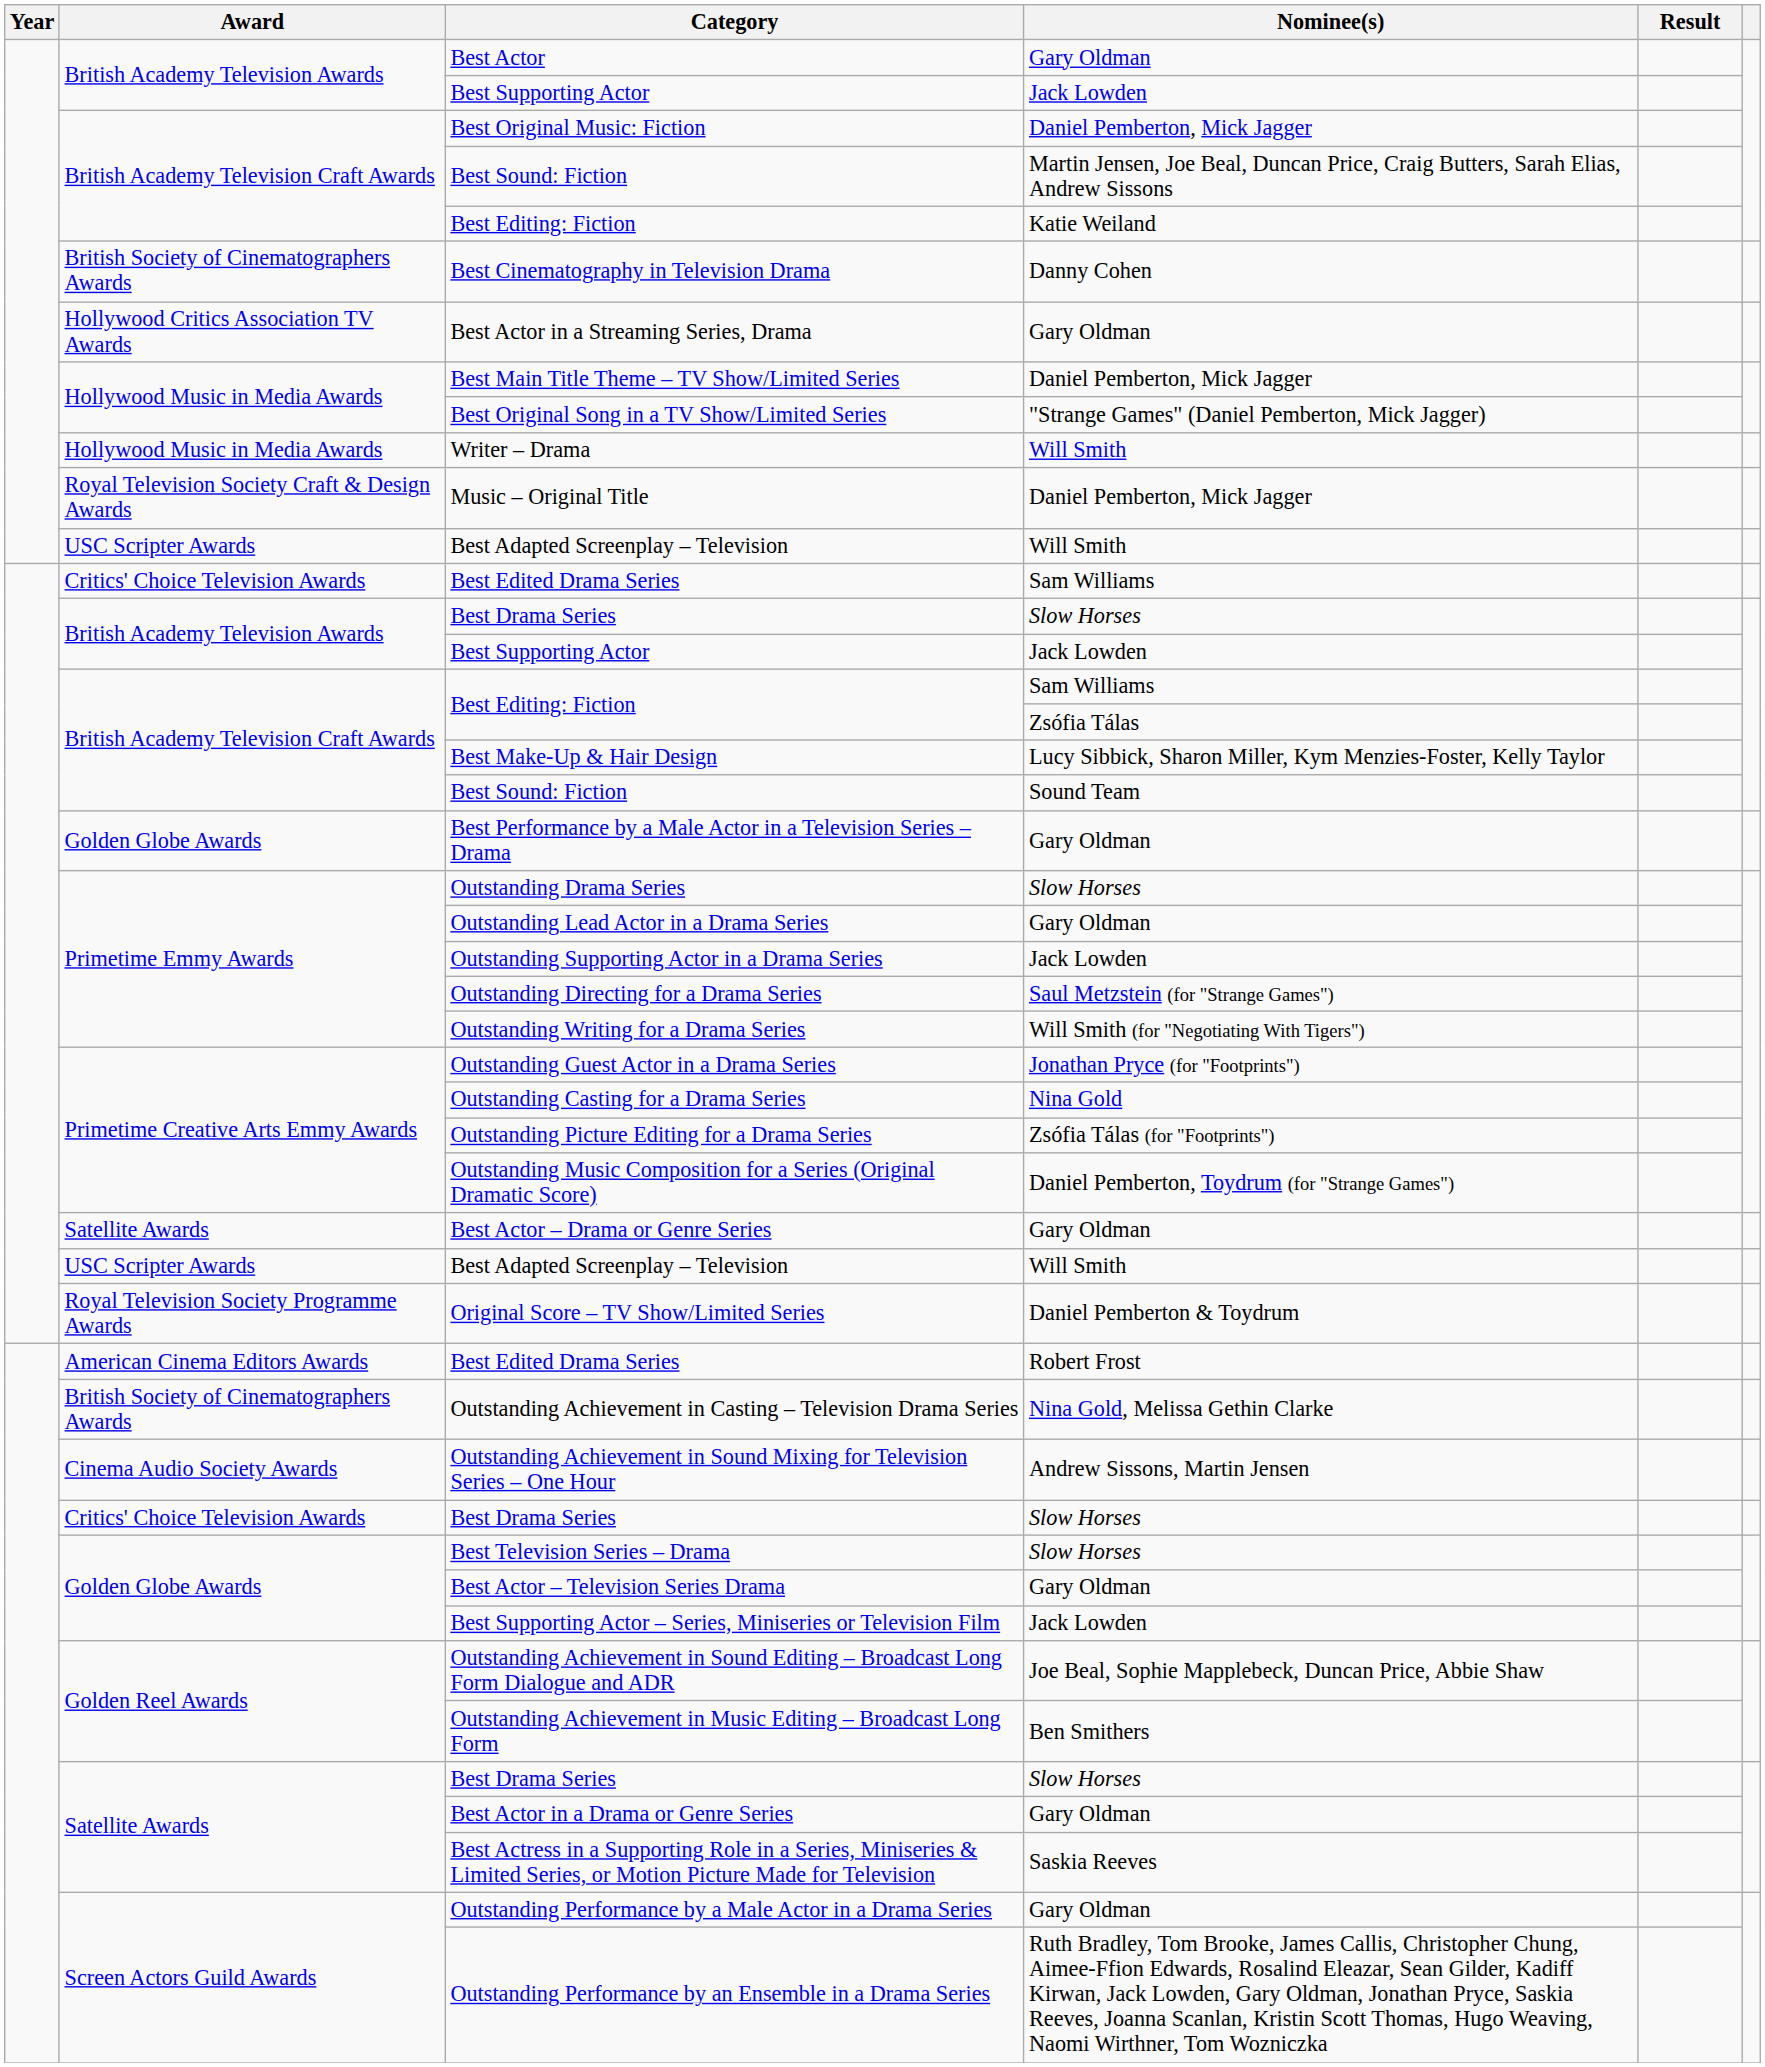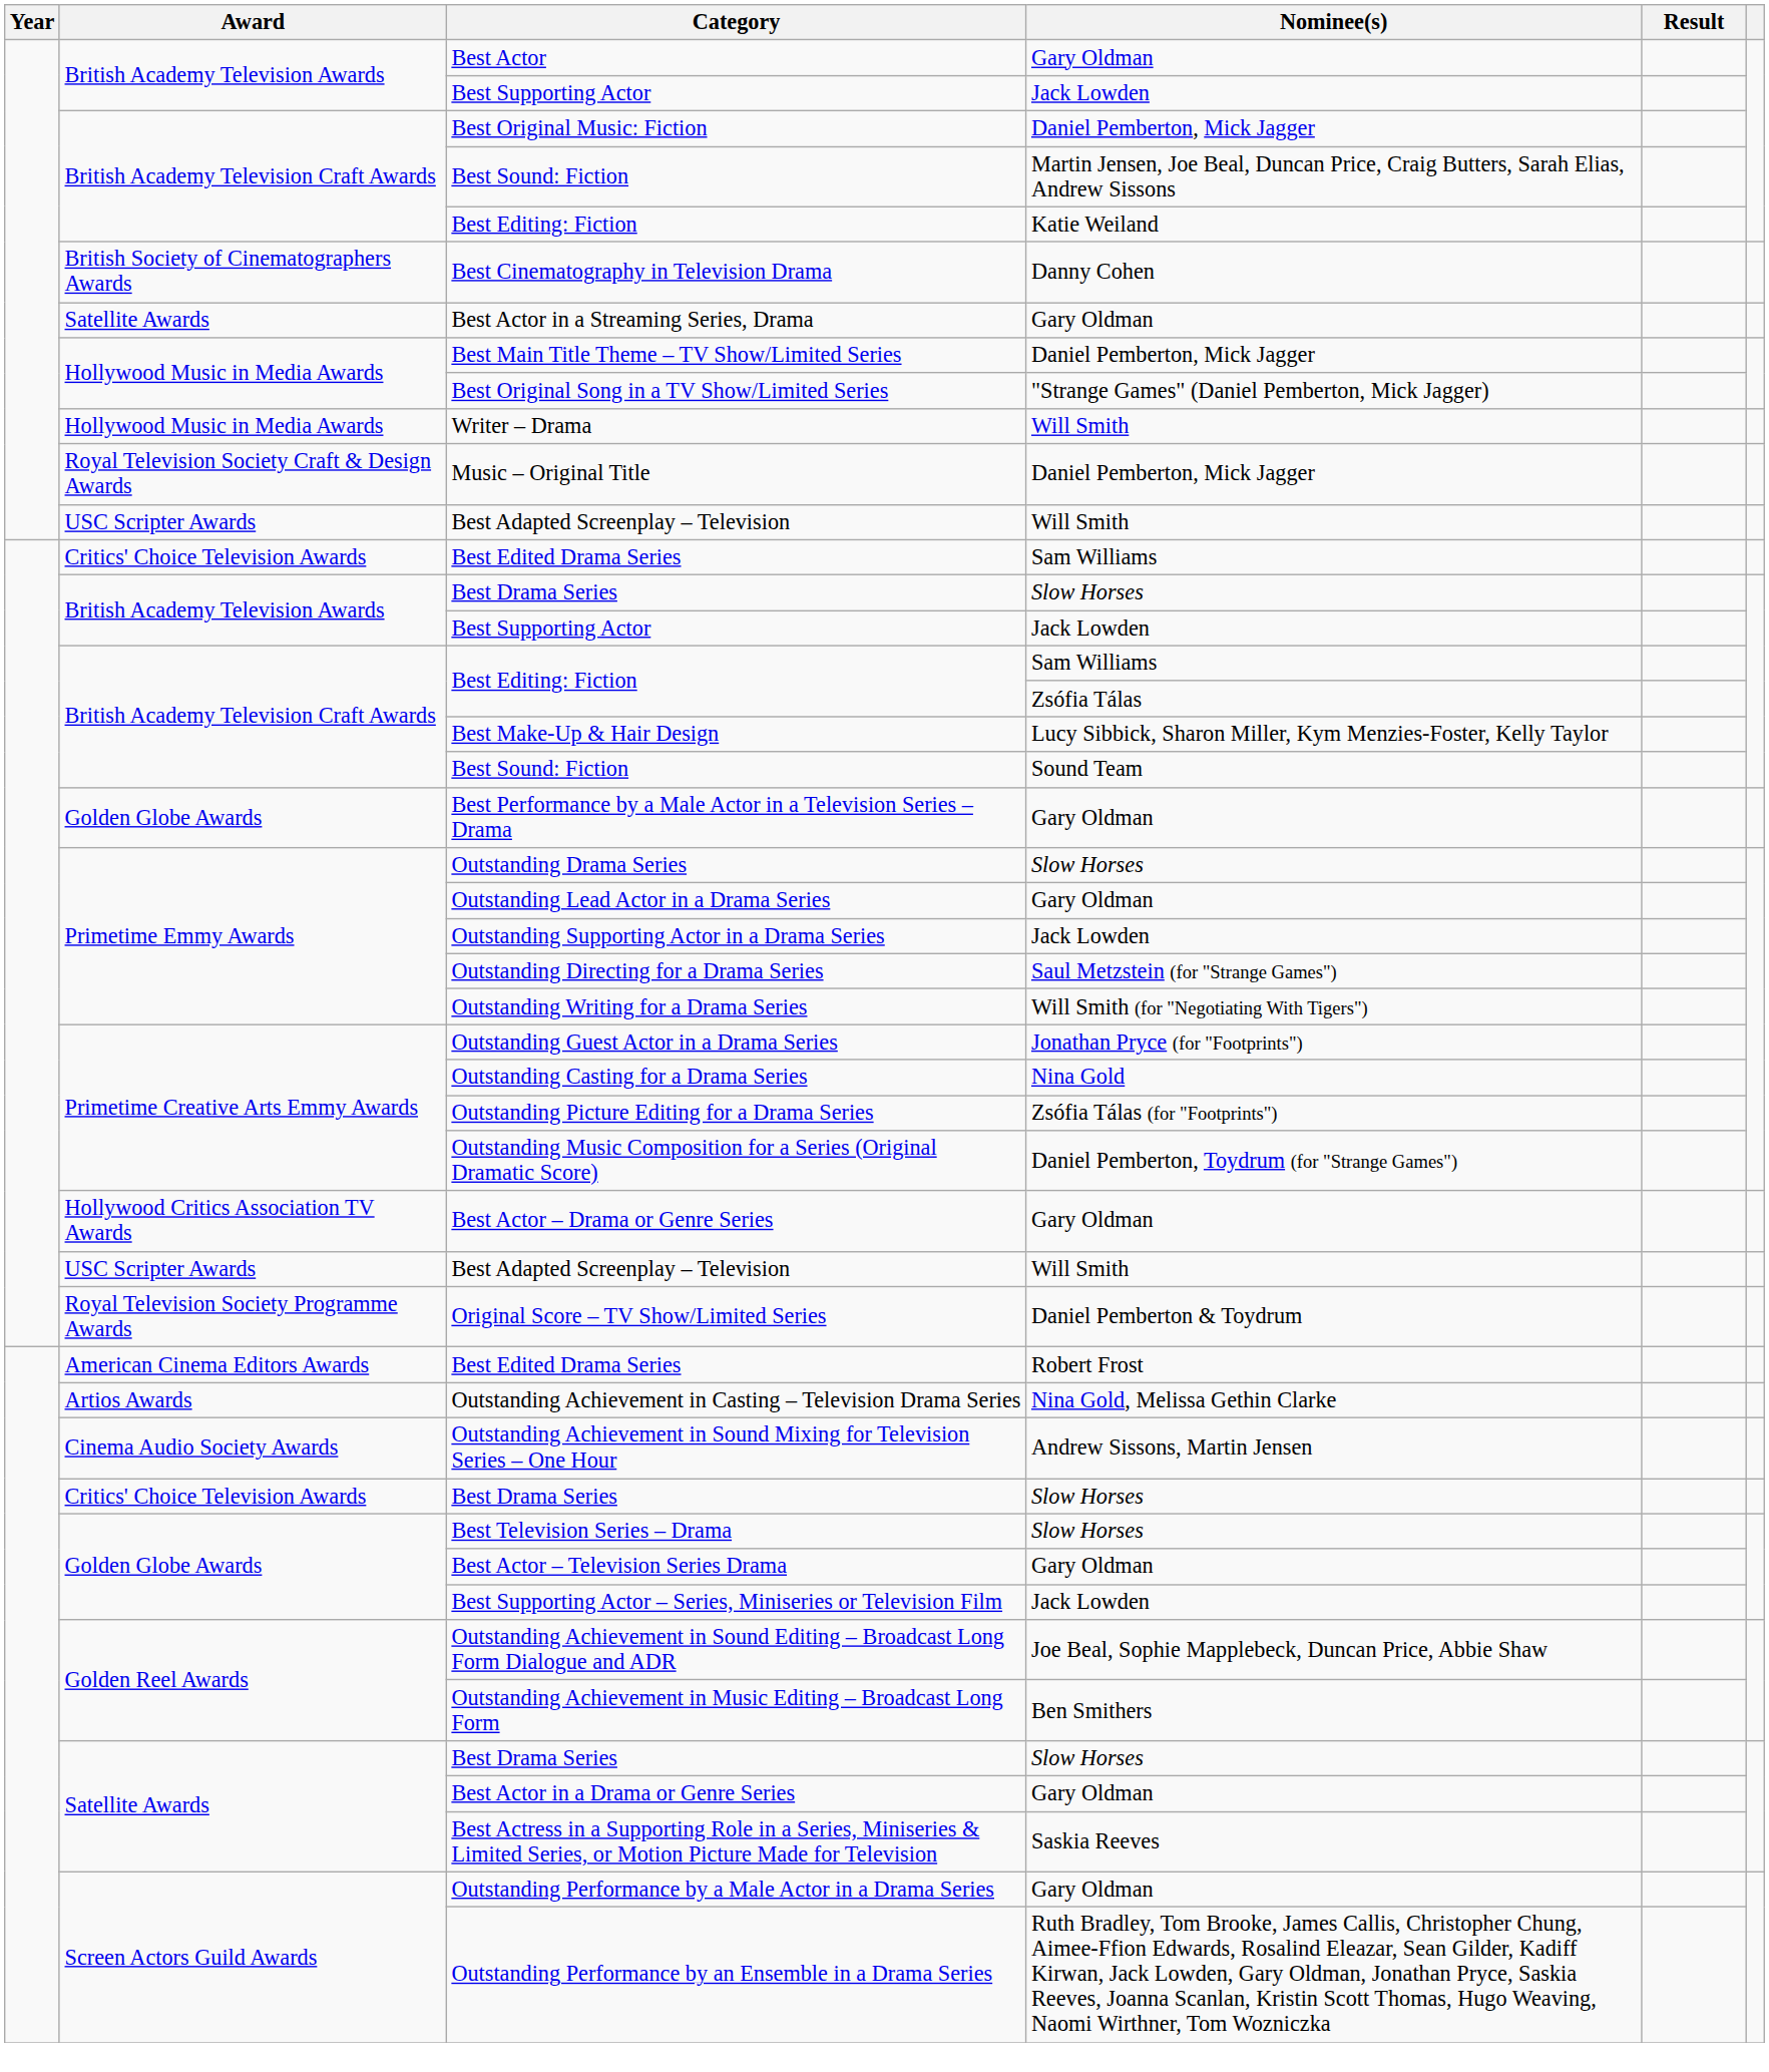Best Actor in a Streaming Series, Drama | Award: Hollywood Critics Association TV Awards -> Satellite Awards
Best Actor – Drama or Genre Series | Award: Satellite Awards -> Hollywood Critics Association TV Awards
Outstanding Achievement in Casting – Television Drama Series | Award: British Society of Cinematographers Awards -> Artios Awards
